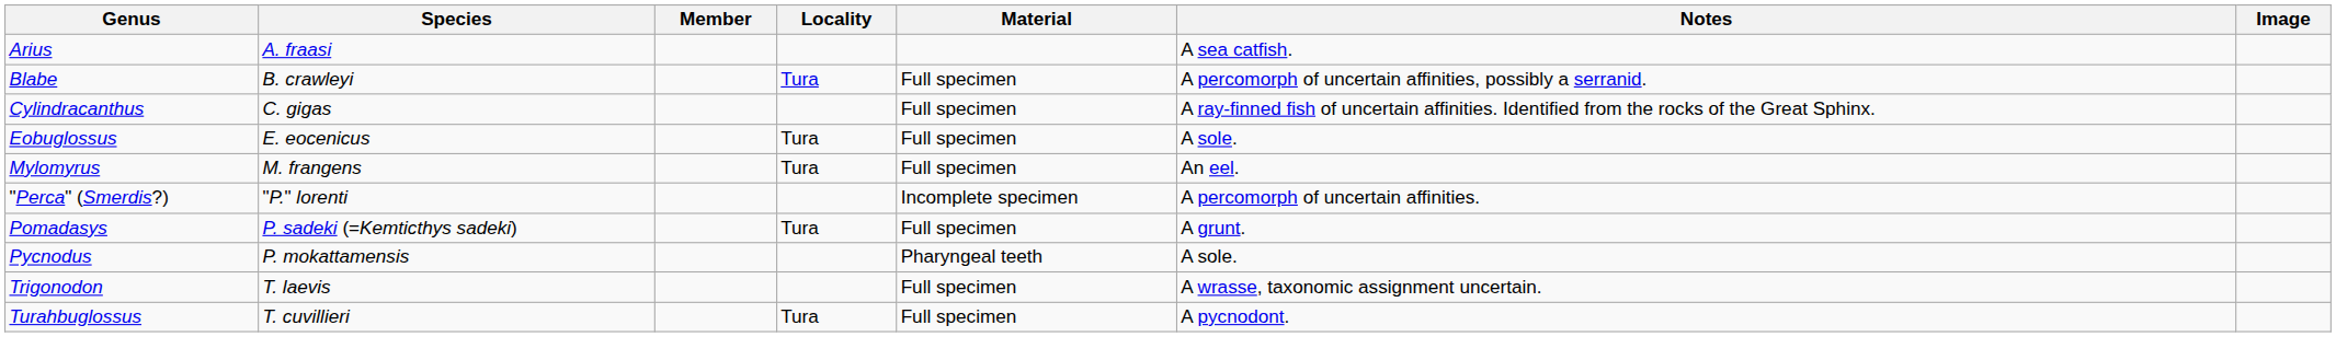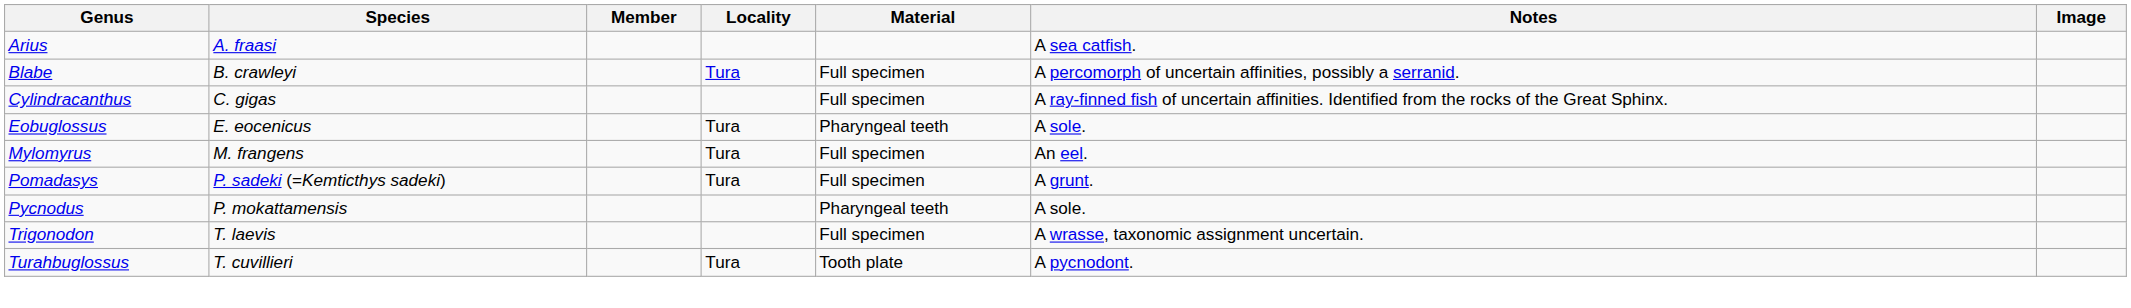Eobuglossus | Material: Full specimen -> Pharyngeal teeth
- row: "Perca" (Smerdis?) | "P." lorenti | Incomplete specimen | A percomorph of uncertain affinities.
Turahbuglossus | Material: Full specimen -> Tooth plate
